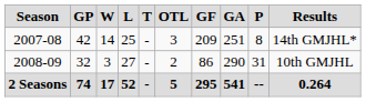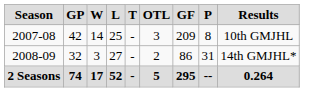- column: GA | 251 | 290 | 541
2007-08 | Results: 14th GMJHL* -> 10th GMJHL
2008-09 | Results: 10th GMJHL -> 14th GMJHL*
